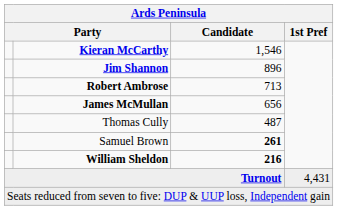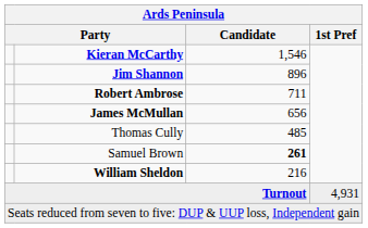Robert Ambrose | Candidate: 713 -> 711
Thomas Cully | Candidate: 487 -> 485
William Sheldon | Candidate: bold -> normal
Turnout | 1st Pref: 4,431 -> 4,931
